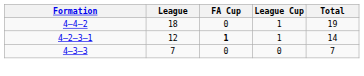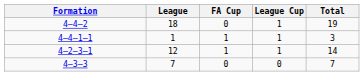+ row: 4–4–1–1 | 1 | 1 | 1 | 3
4–2–3–1 | FA Cup: bold -> normal
